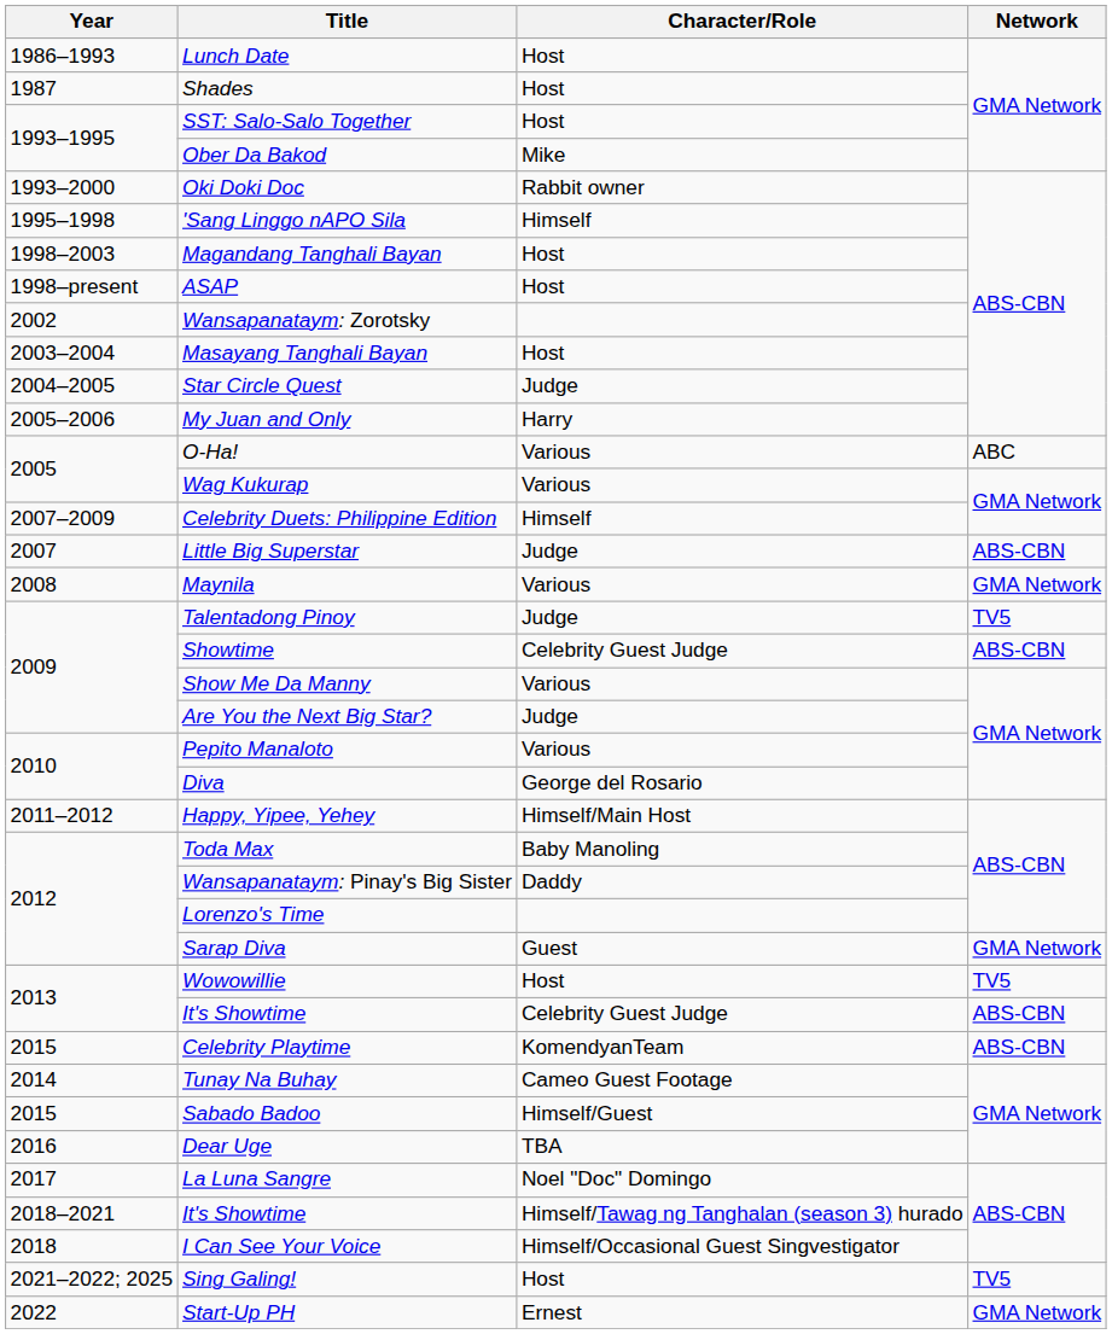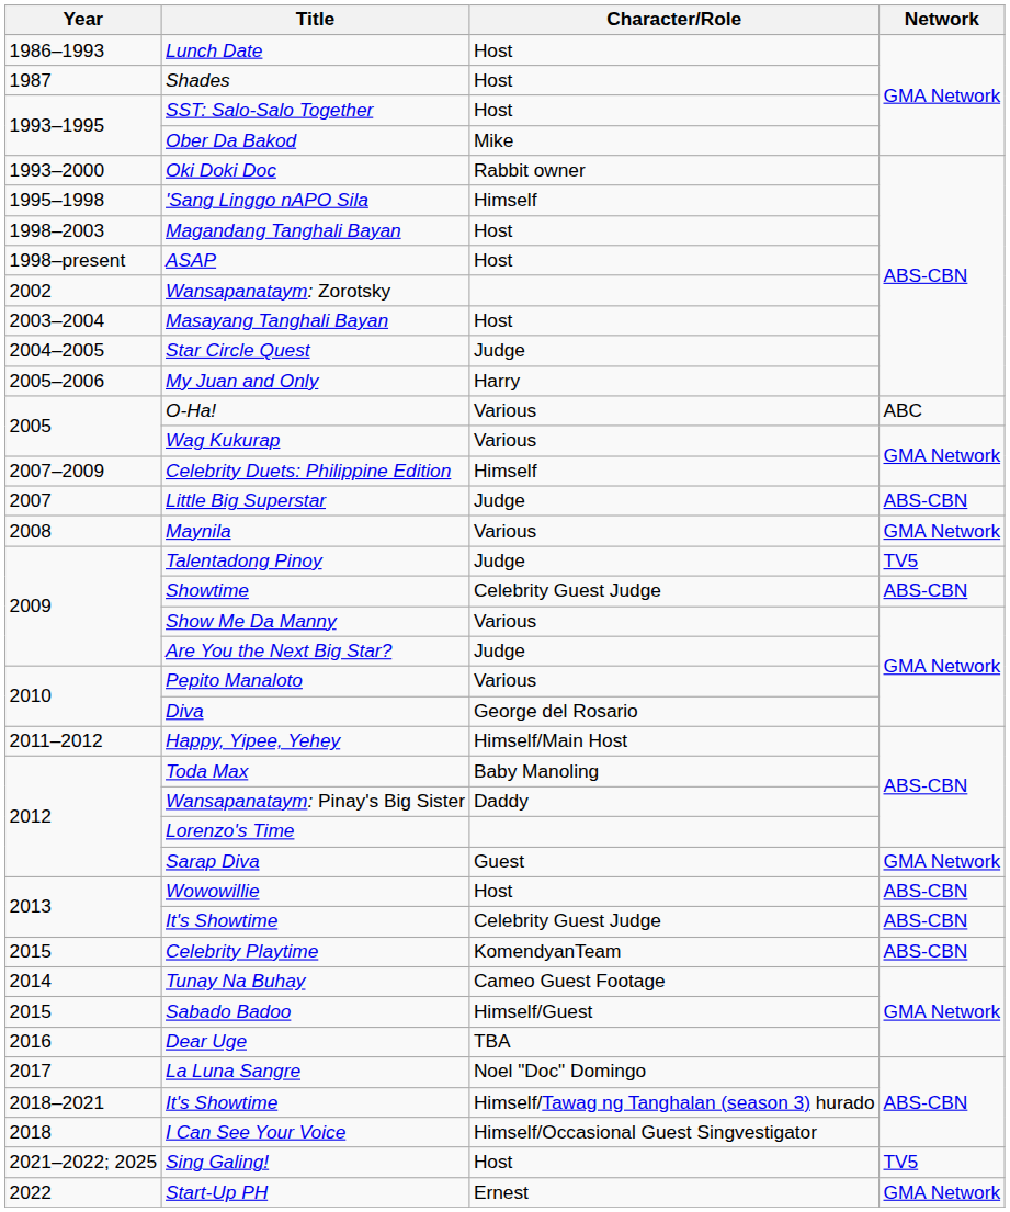Wowowillie | Network: TV5 -> ABS-CBN
